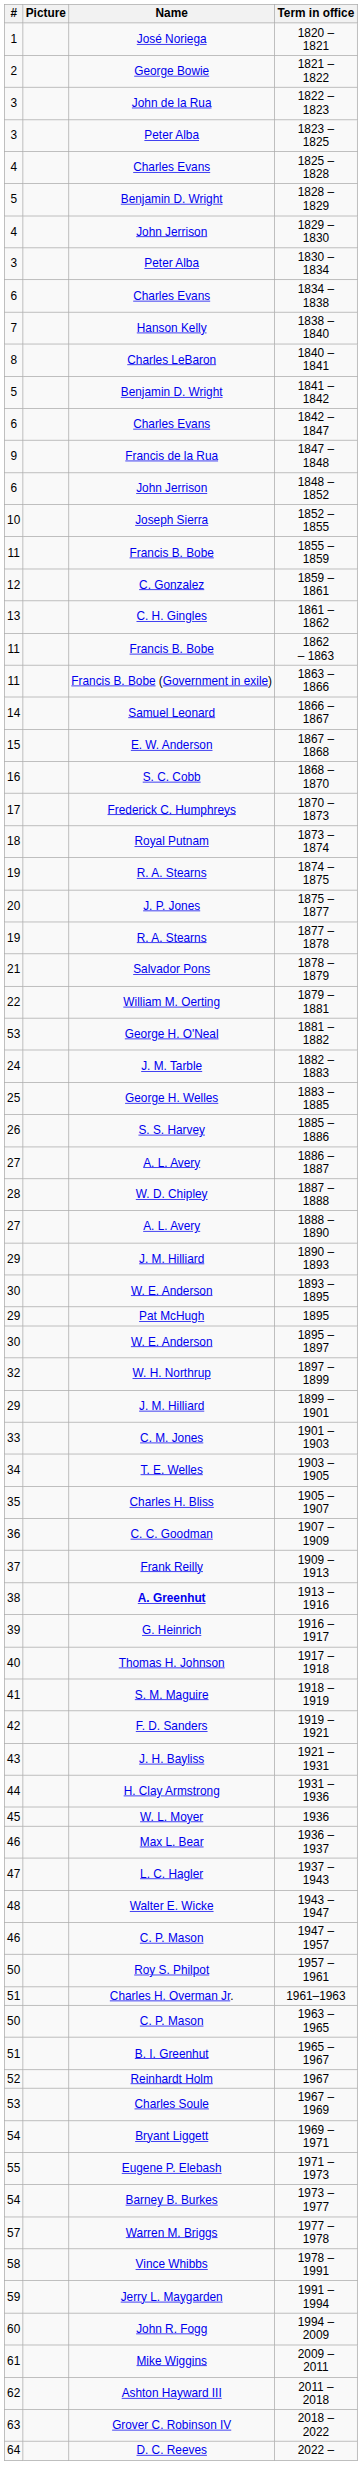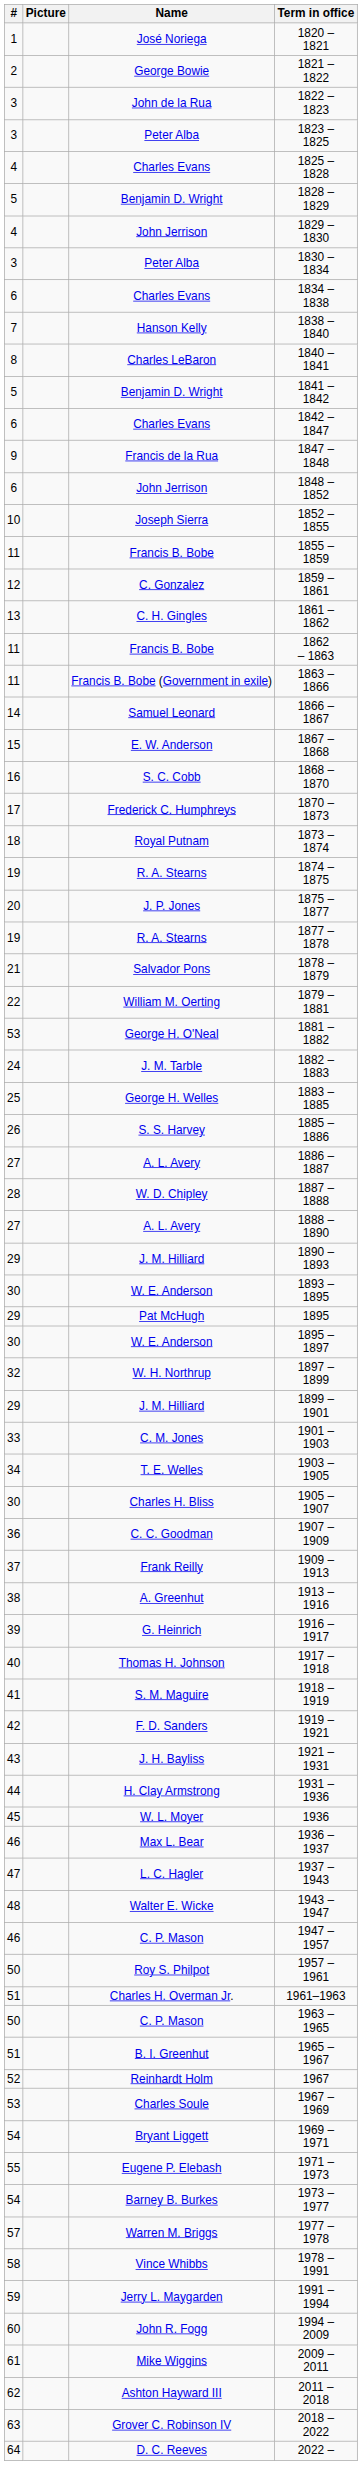1905 – 1907 | #: 35 -> 30
1913 – 1916 | Name: bold -> normal
